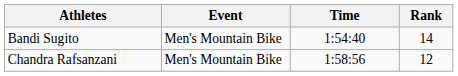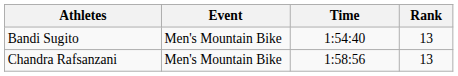Bandi Sugito | Rank: 14 -> 13
Chandra Rafsanzani | Rank: 12 -> 13
